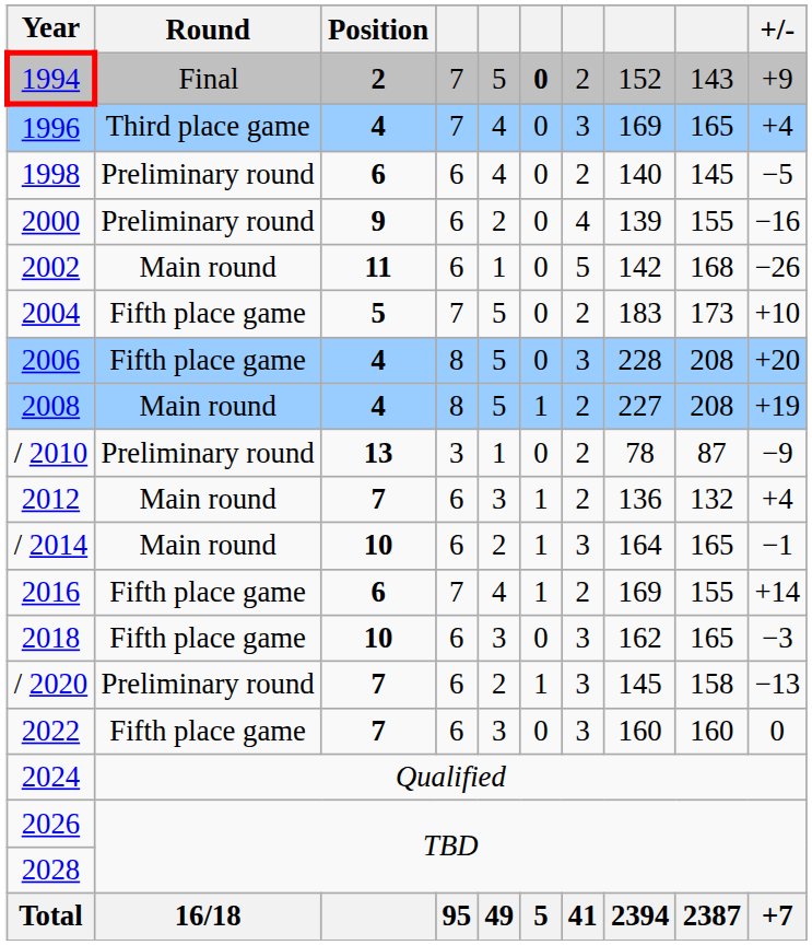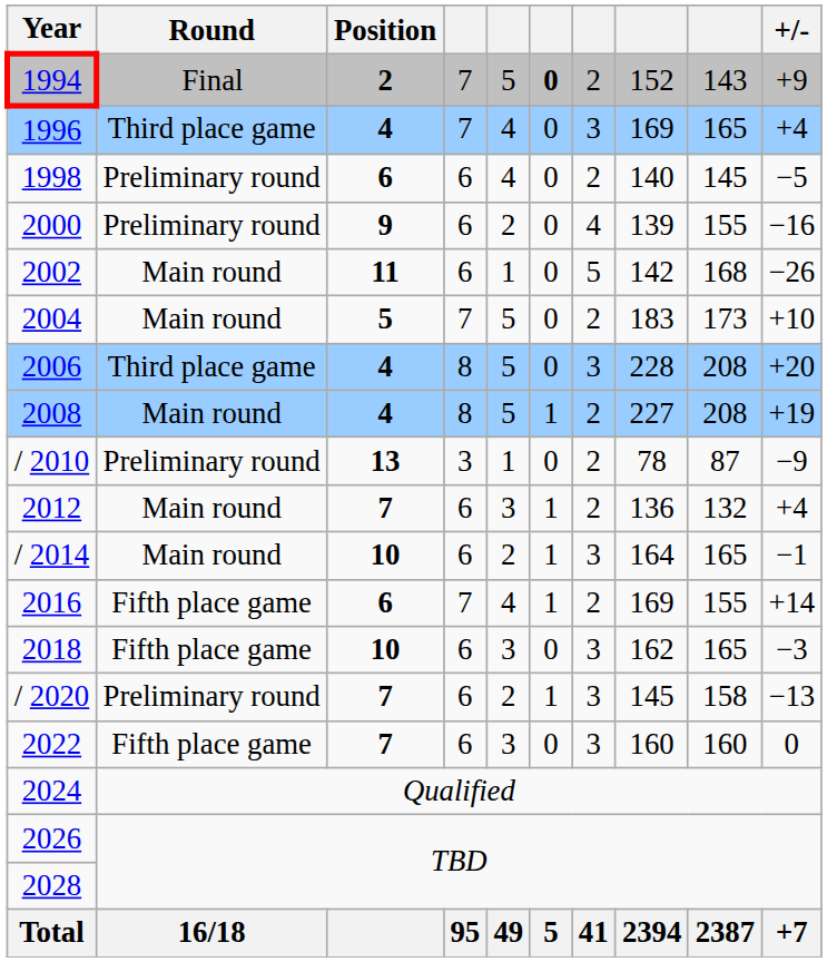2004 | Round: Fifth place game -> Main round
2006 | Round: Fifth place game -> Third place game
